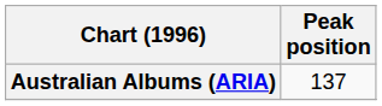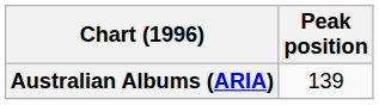Australian Albums (ARIA) | Peak position: 137 -> 139
